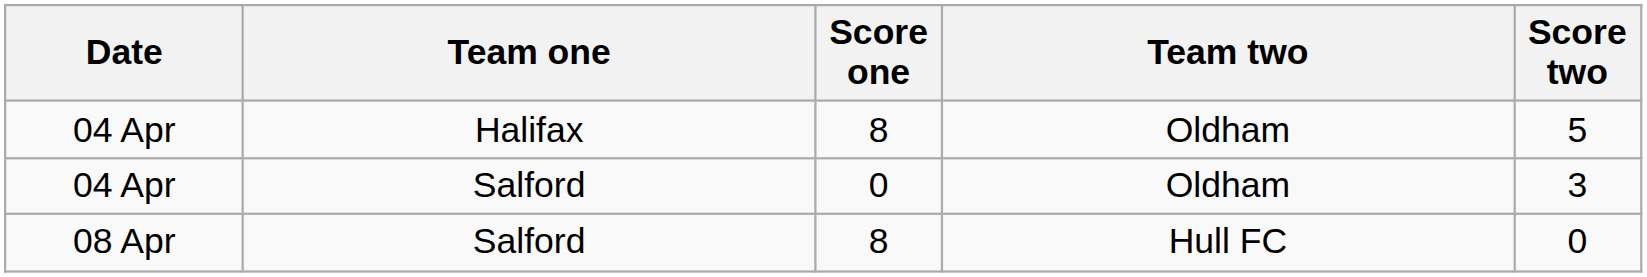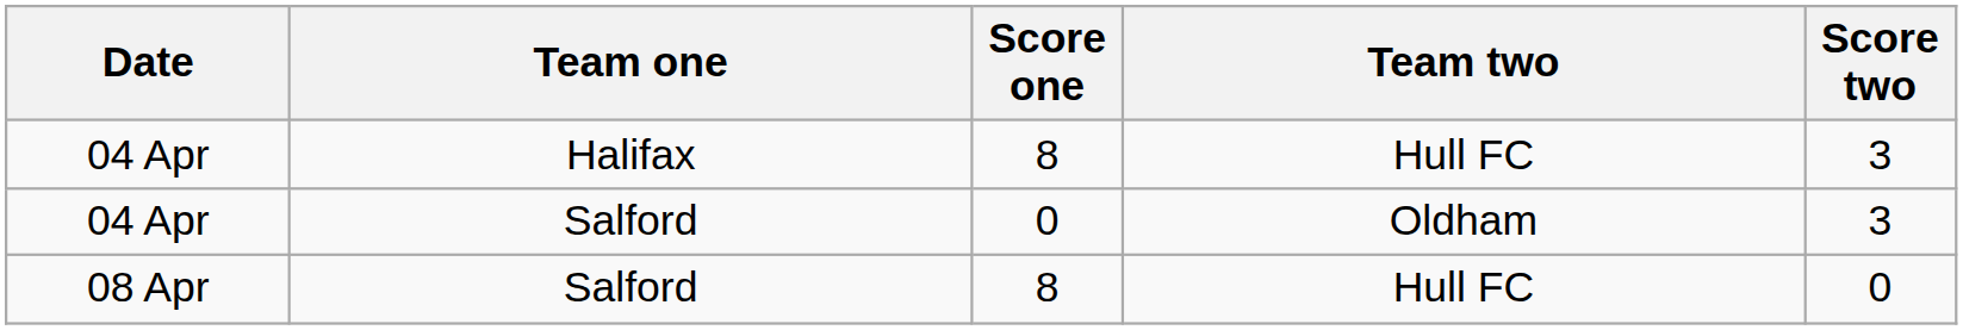04 Apr / Halifax | Team two: Oldham -> Hull FC
04 Apr / Halifax | Score two: 5 -> 3
